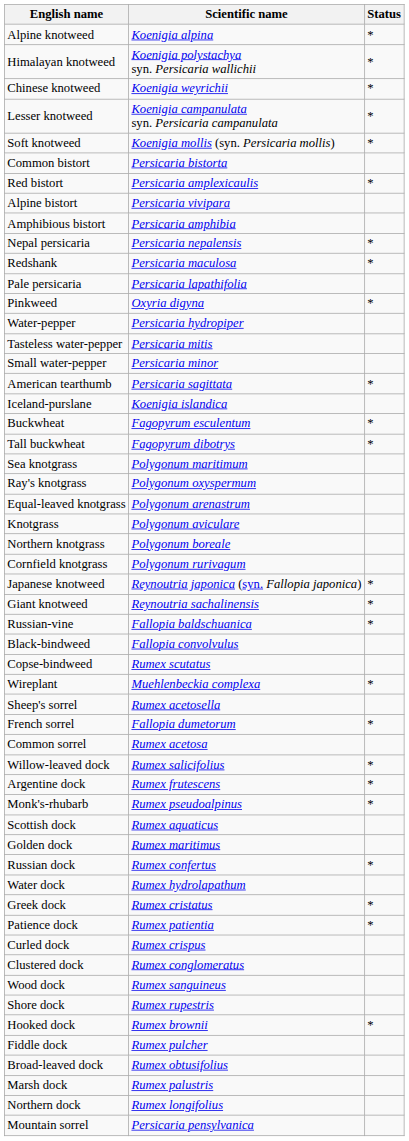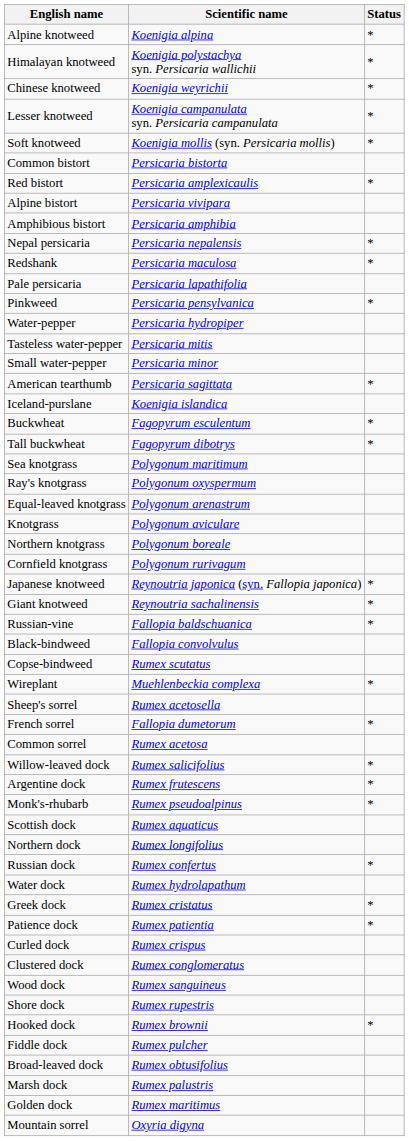Pinkweed | Scientific name: Oxyria digyna -> Persicaria pensylvanica
rows swapped: Northern dock <-> Golden dock
Mountain sorrel | Scientific name: Persicaria pensylvanica -> Oxyria digyna
